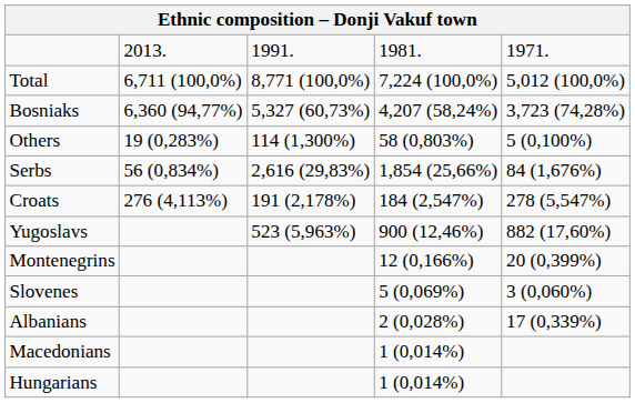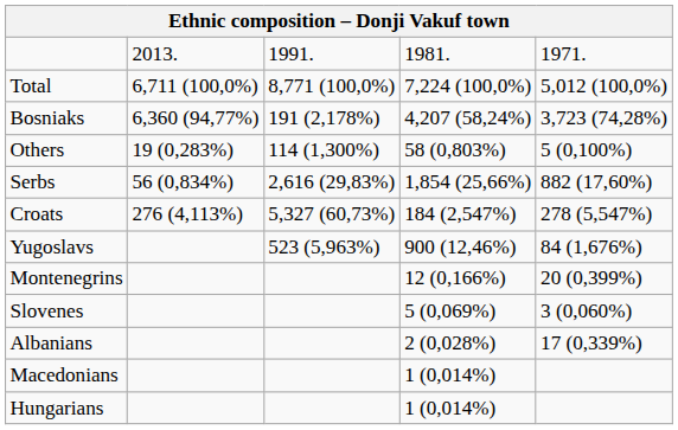Bosniaks | column 3: 5,327 (60,73%) -> 191 (2,178%)
Serbs | column 5: 84 (1,676%) -> 882 (17,60%)
Croats | column 3: 191 (2,178%) -> 5,327 (60,73%)
Yugoslavs | column 5: 882 (17,60%) -> 84 (1,676%)
